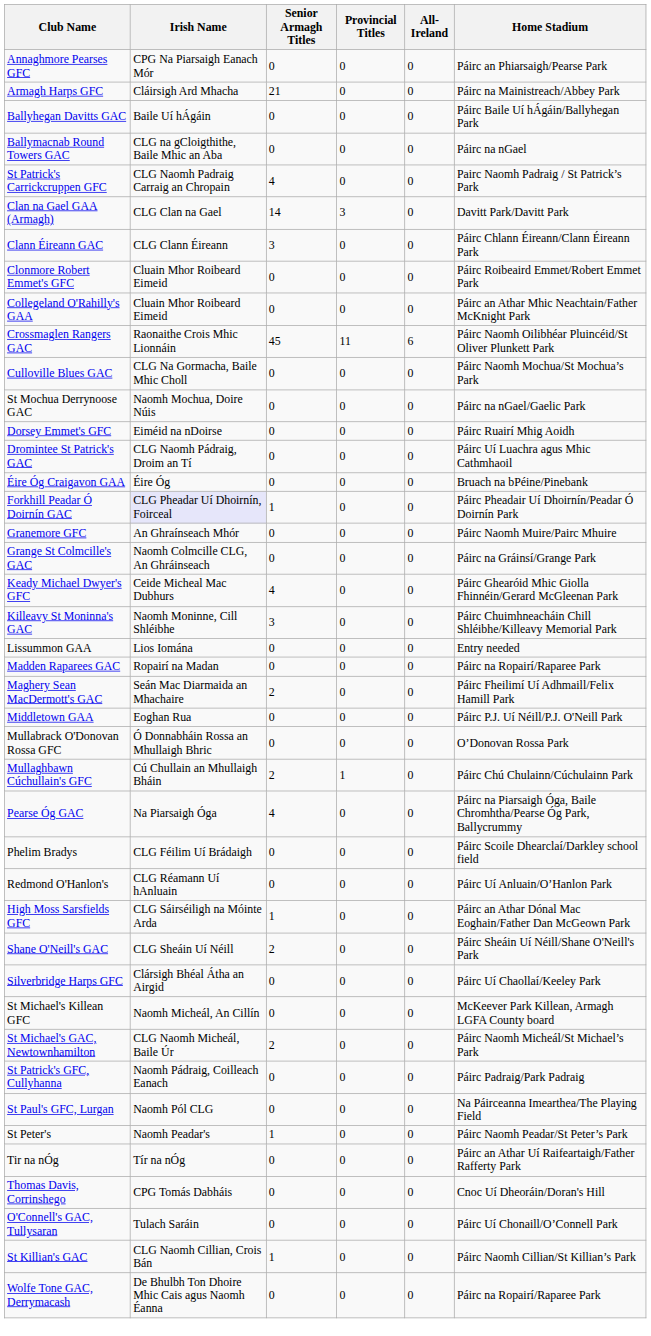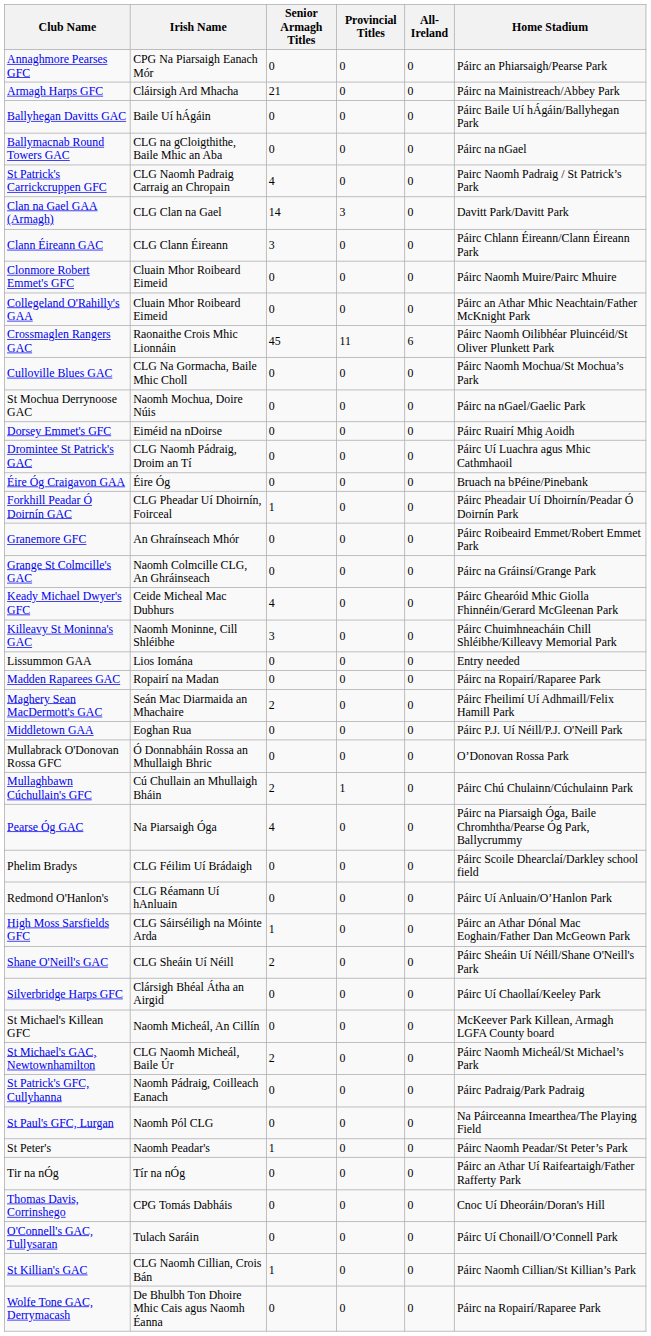Clonmore Robert Emmet's GFC | Home Stadium: Páirc Roibeaird Emmet/Robert Emmet Park -> Páirc Naomh Muire/Pairc Mhuire
Forkhill Peadar Ó Doirnín GAC | Irish Name: lavender background -> no background
Granemore GFC | Home Stadium: Páirc Naomh Muire/Pairc Mhuire -> Páirc Roibeaird Emmet/Robert Emmet Park
